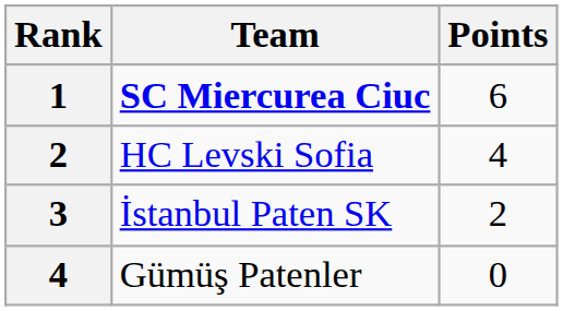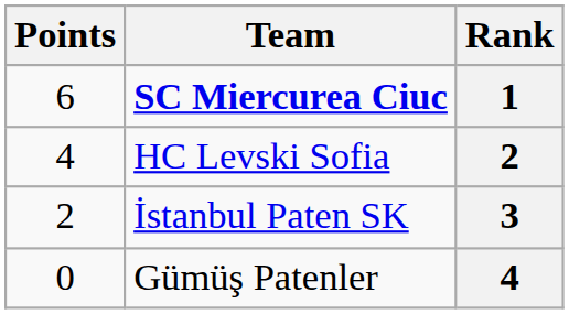columns swapped: Rank <-> Points
